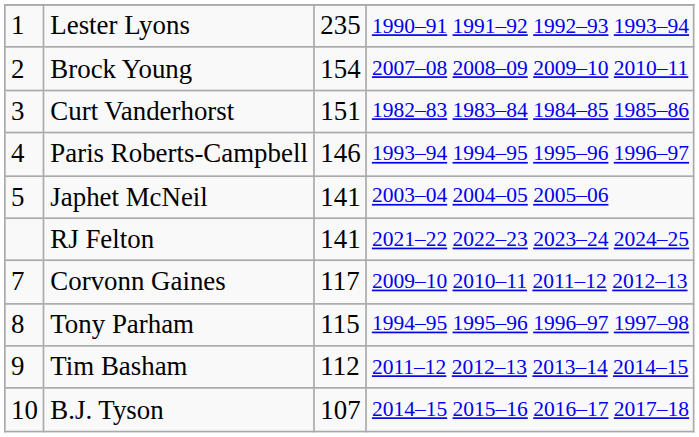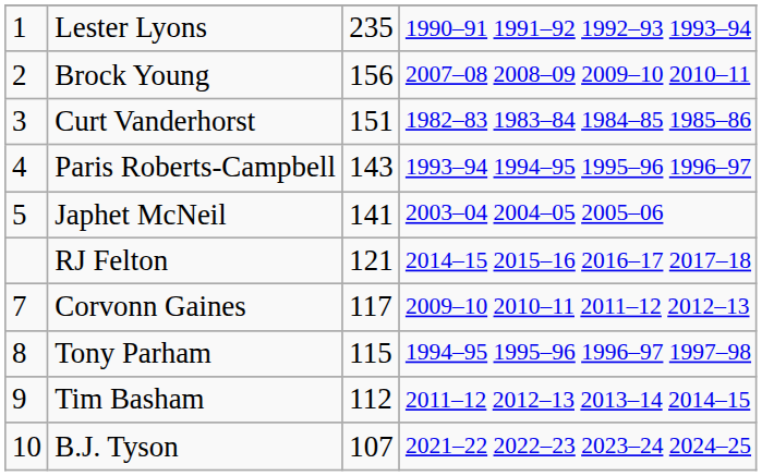Brock Young | column 3: 154 -> 156
Paris Roberts-Campbell | column 3: 146 -> 143
RJ Felton | column 3: 141 -> 121
RJ Felton | column 4: 2021–22 2022–23 2023–24 2024–25 -> 2014–15 2015–16 2016–17 2017–18
B.J. Tyson | column 4: 2014–15 2015–16 2016–17 2017–18 -> 2021–22 2022–23 2023–24 2024–25
